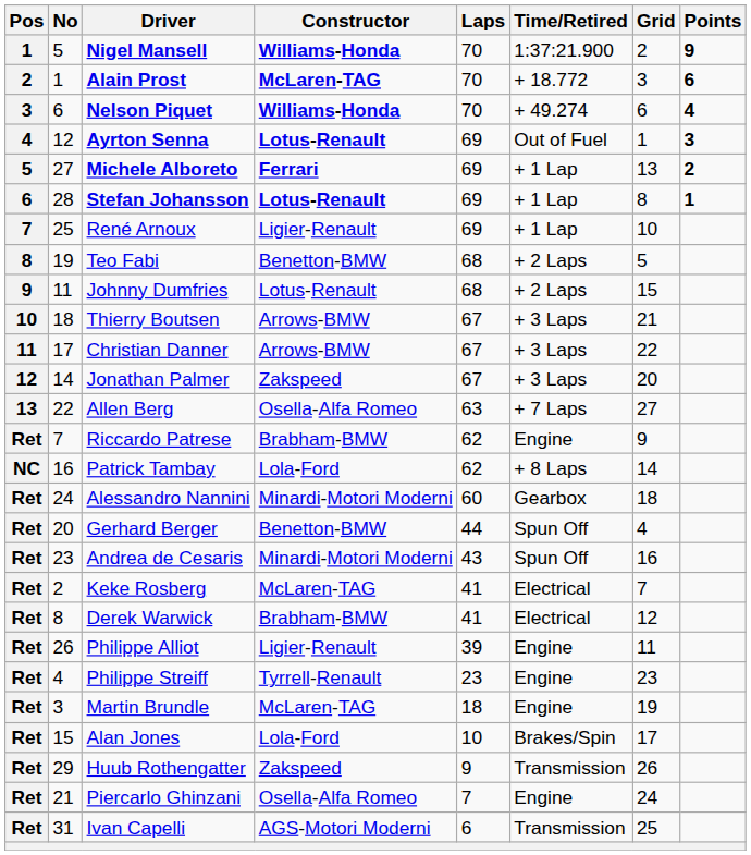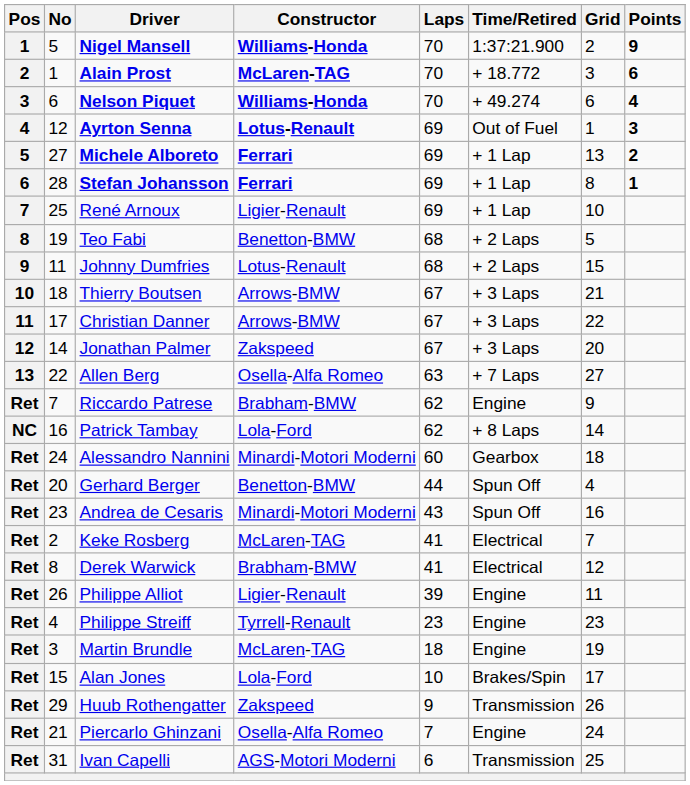Stefan Johansson | Constructor: Lotus-Renault -> Ferrari
